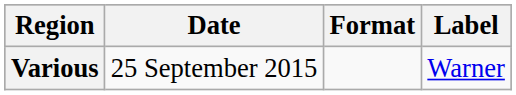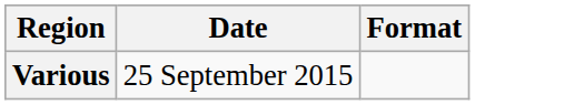- column: Label | Warner
